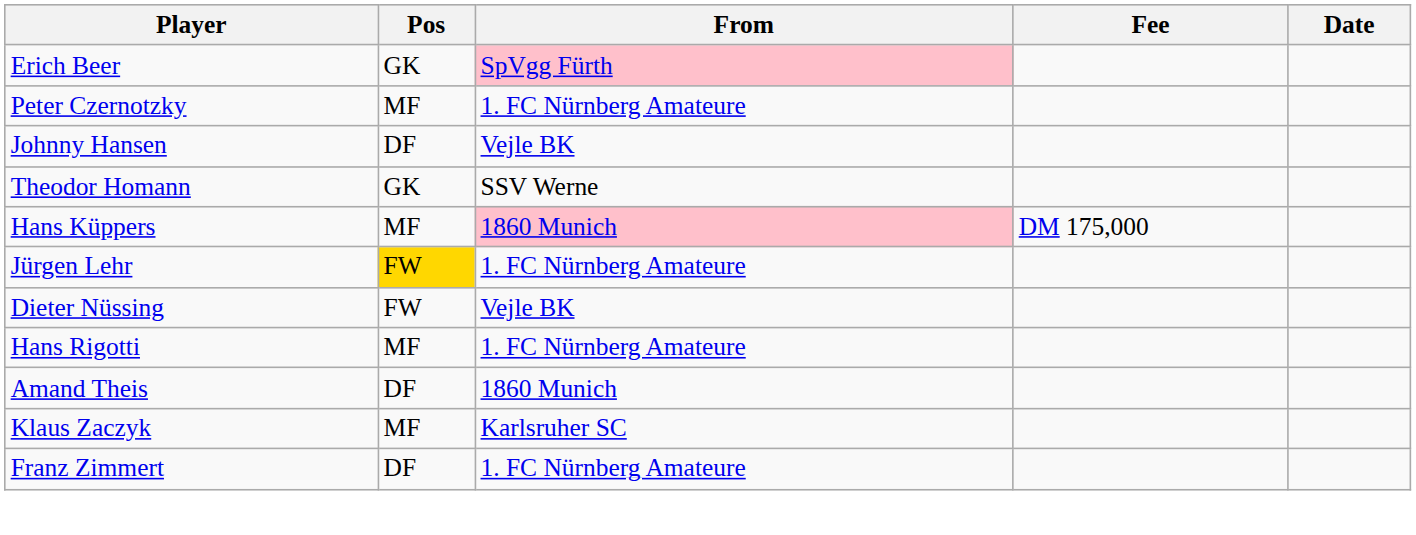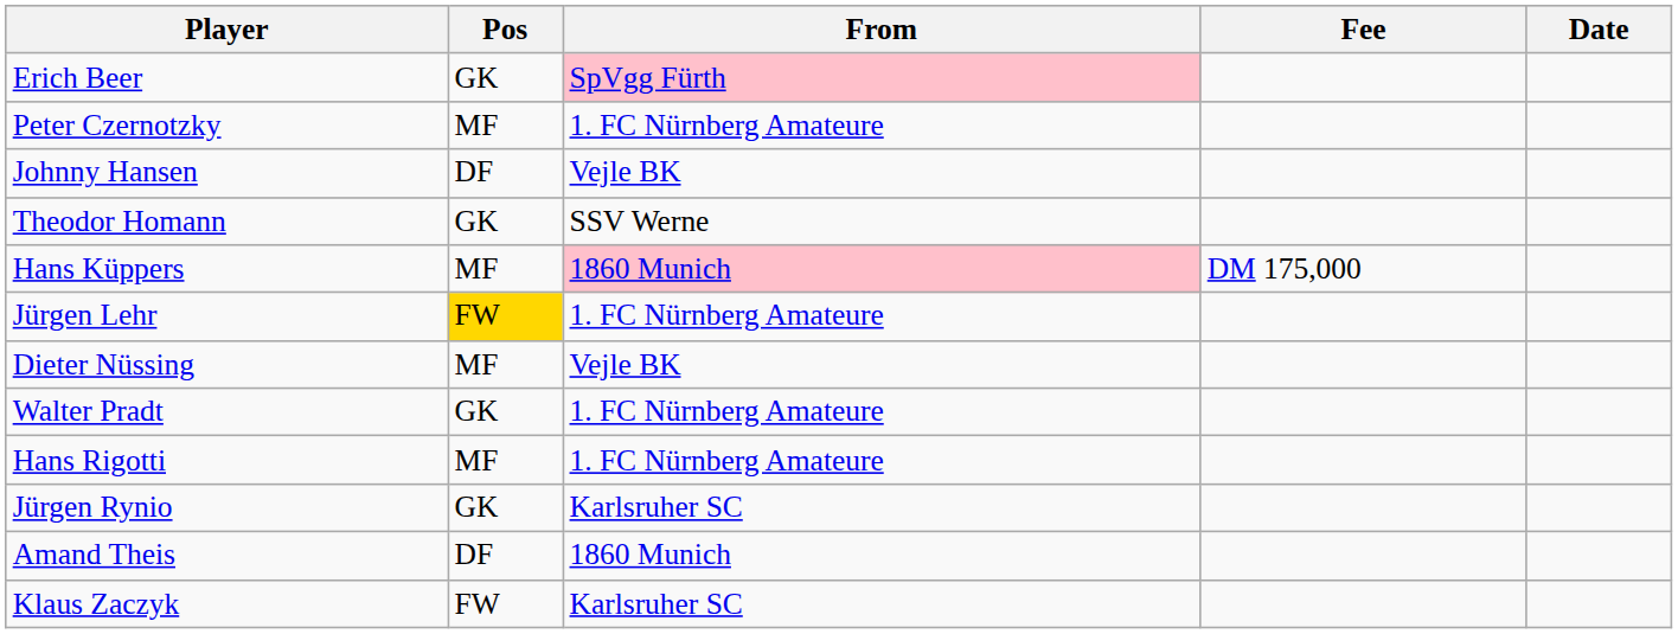Dieter Nüssing | Pos: FW -> MF
+ row: Walter Pradt | GK | 1. FC Nürnberg Amateure
+ row: Jürgen Rynio | GK | Karlsruher SC
Klaus Zaczyk | Pos: MF -> FW
- row: Franz Zimmert | DF | 1. FC Nürnberg Amateure
